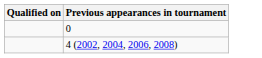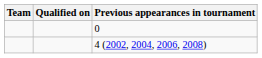+ column: Team
